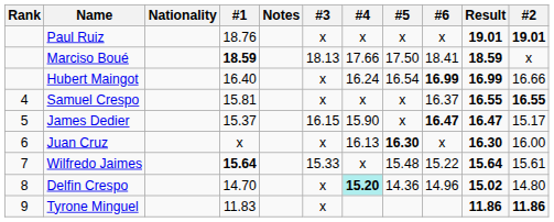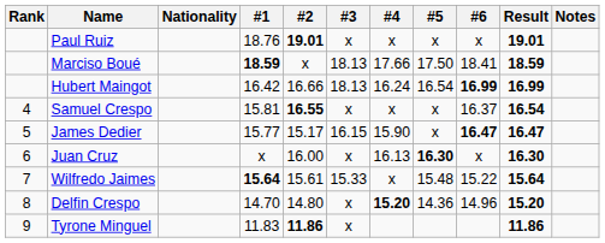columns swapped: #2 <-> Notes
Hubert Maingot | #1: 16.40 -> 16.42
Hubert Maingot | #3: x -> 18.13
Samuel Crespo | Result: 16.55 -> 16.54
James Dedier | #1: 15.37 -> 15.77
Delfin Crespo | #4: paleturquoise background -> no background
Delfin Crespo | Result: 15.02 -> 15.20
